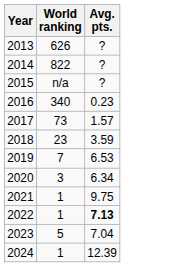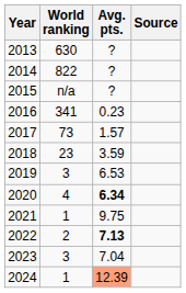+ column: Source
2013 | World ranking: 626 -> 630
2016 | World ranking: 340 -> 341
2019 | World ranking: 7 -> 3
2020 | World ranking: 3 -> 4
2020 | Avg. pts.: normal -> bold
2022 | World ranking: 1 -> 2
2023 | World ranking: 5 -> 3
2024 | Avg. pts.: no background -> lightsalmon background
